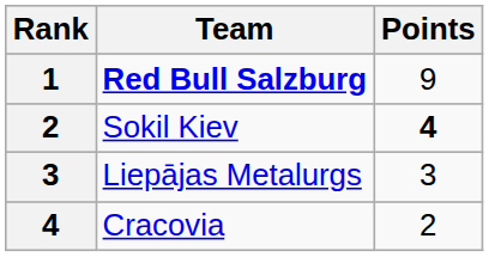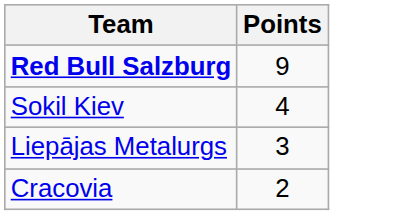- column: Rank | 1 | 2 | 3 | 4
Sokil Kiev | Points: bold -> normal
